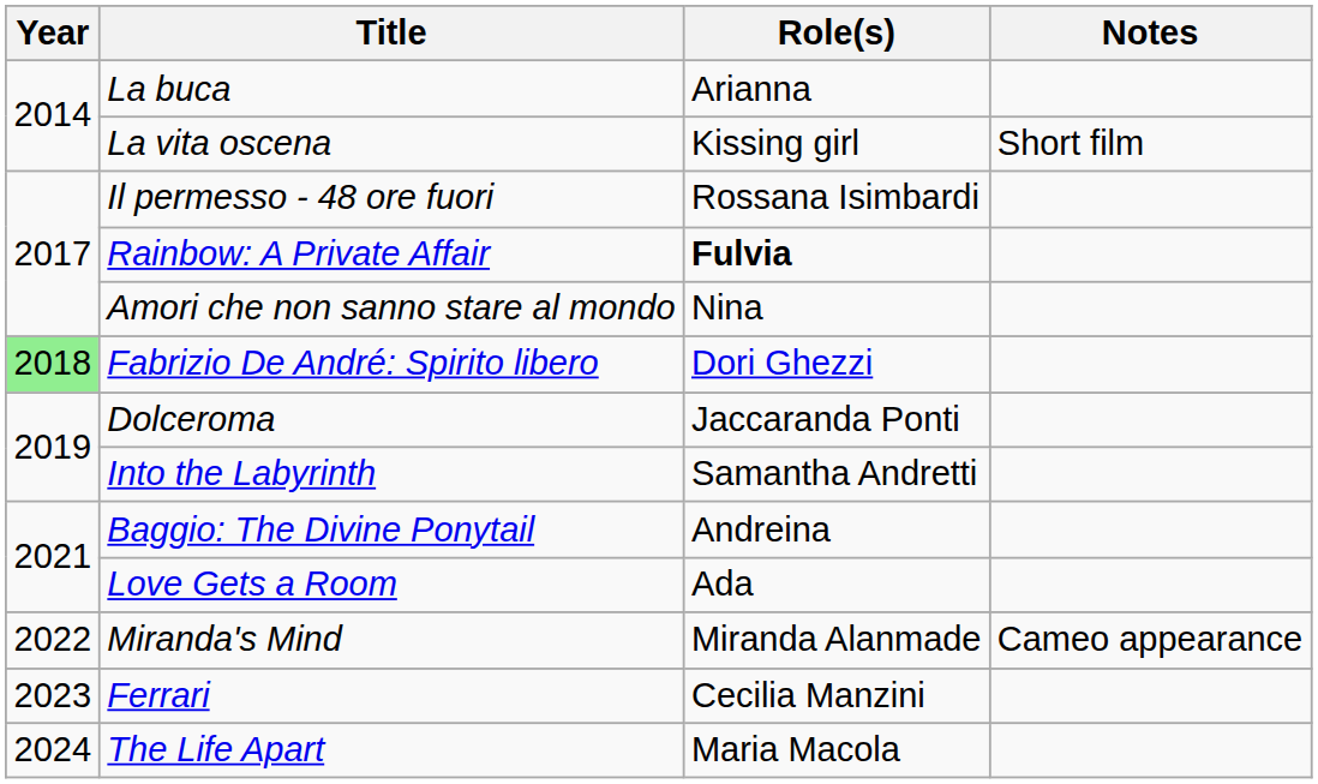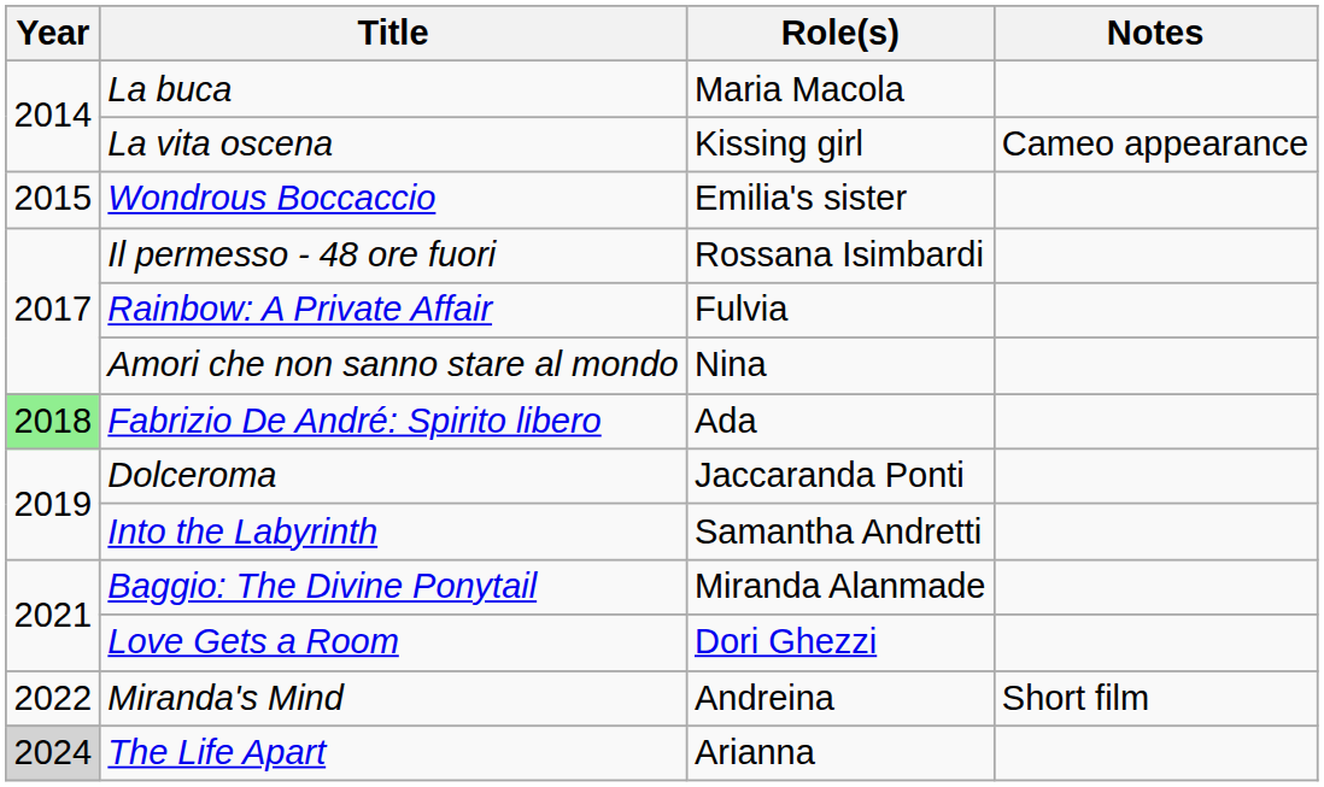La buca | Role(s): Arianna -> Maria Macola
La vita oscena | Notes: Short film -> Cameo appearance
+ row: 2015 | Wondrous Boccaccio | Emilia's sister
Rainbow: A Private Affair | Role(s): bold -> normal
Fabrizio De André: Spirito libero | Role(s): Dori Ghezzi -> Ada
Baggio: The Divine Ponytail | Role(s): Andreina -> Miranda Alanmade
Love Gets a Room | Role(s): Ada -> Dori Ghezzi
Miranda's Mind | Role(s): Miranda Alanmade -> Andreina
Miranda's Mind | Notes: Cameo appearance -> Short film
- row: 2023 | Ferrari | Cecilia Manzini
The Life Apart | Year: no background -> lightgrey background
The Life Apart | Role(s): Maria Macola -> Arianna
